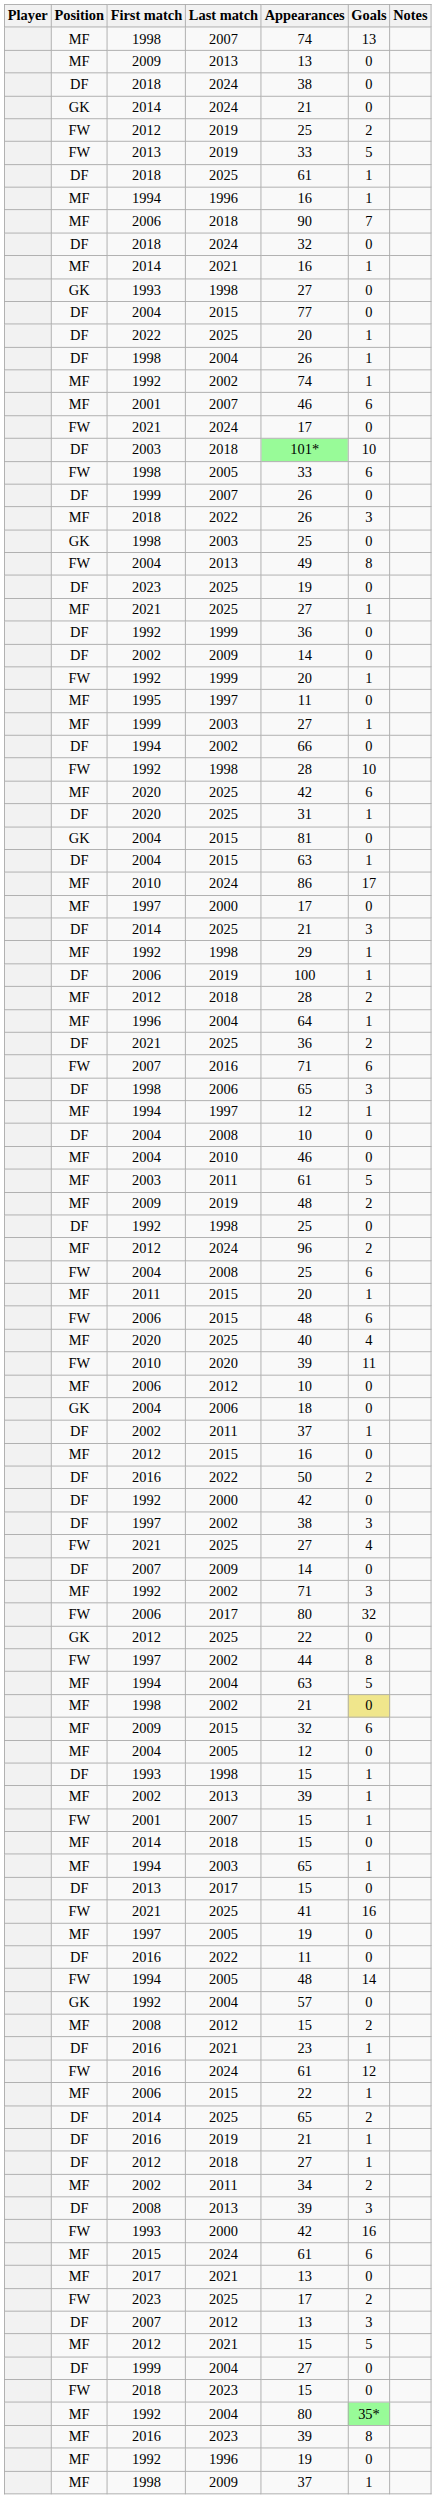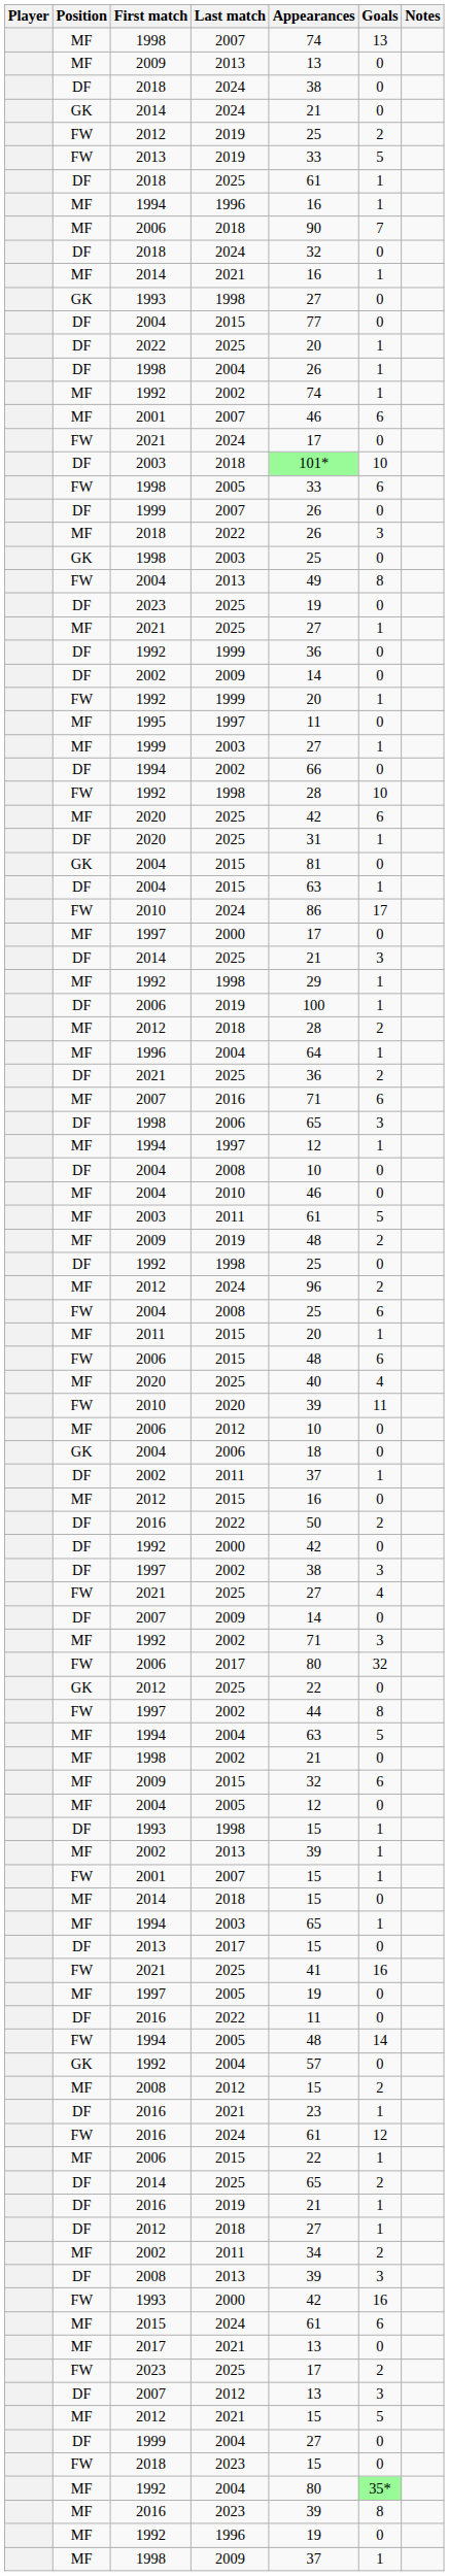2010 / 2024 | Position: MF -> FW
2007 / 2016 | Position: FW -> MF
1998 / 2002 | Goals: khaki background -> no background
